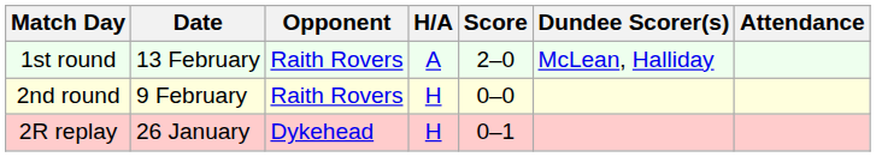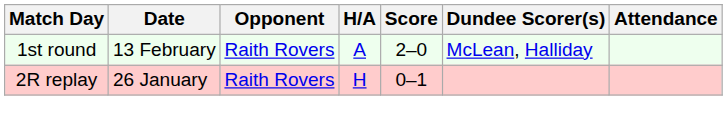- row: 2nd round | 9 February | Raith Rovers | H | 0–0
2R replay | Opponent: Dykehead -> Raith Rovers
